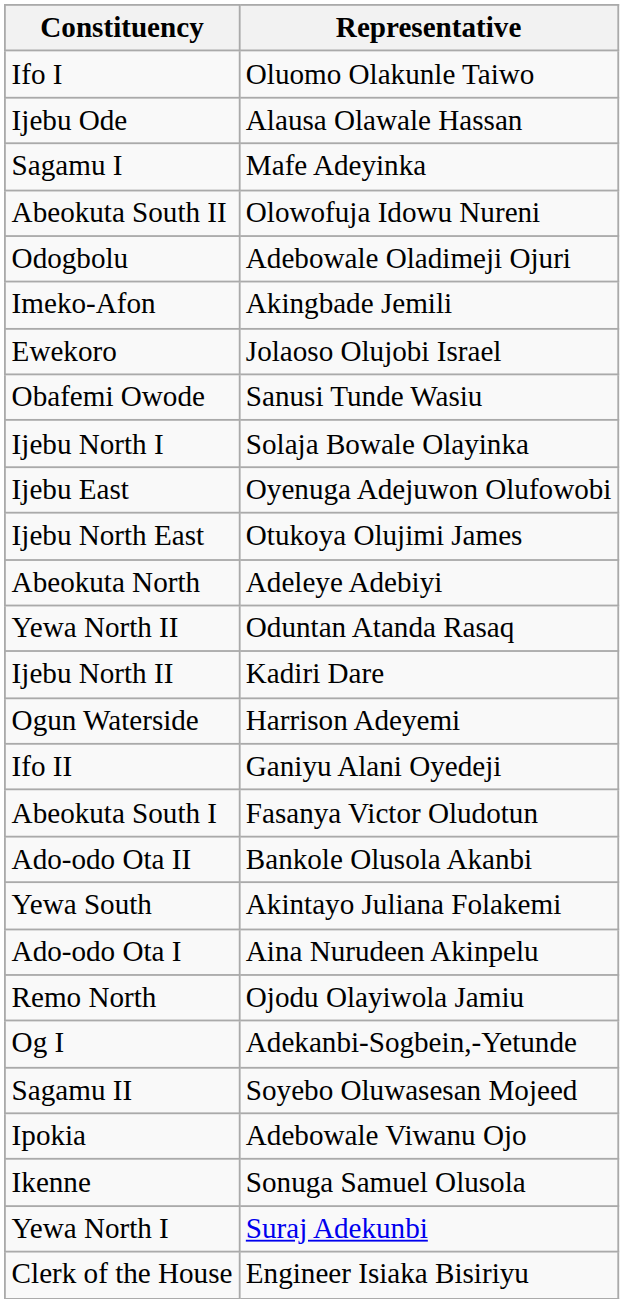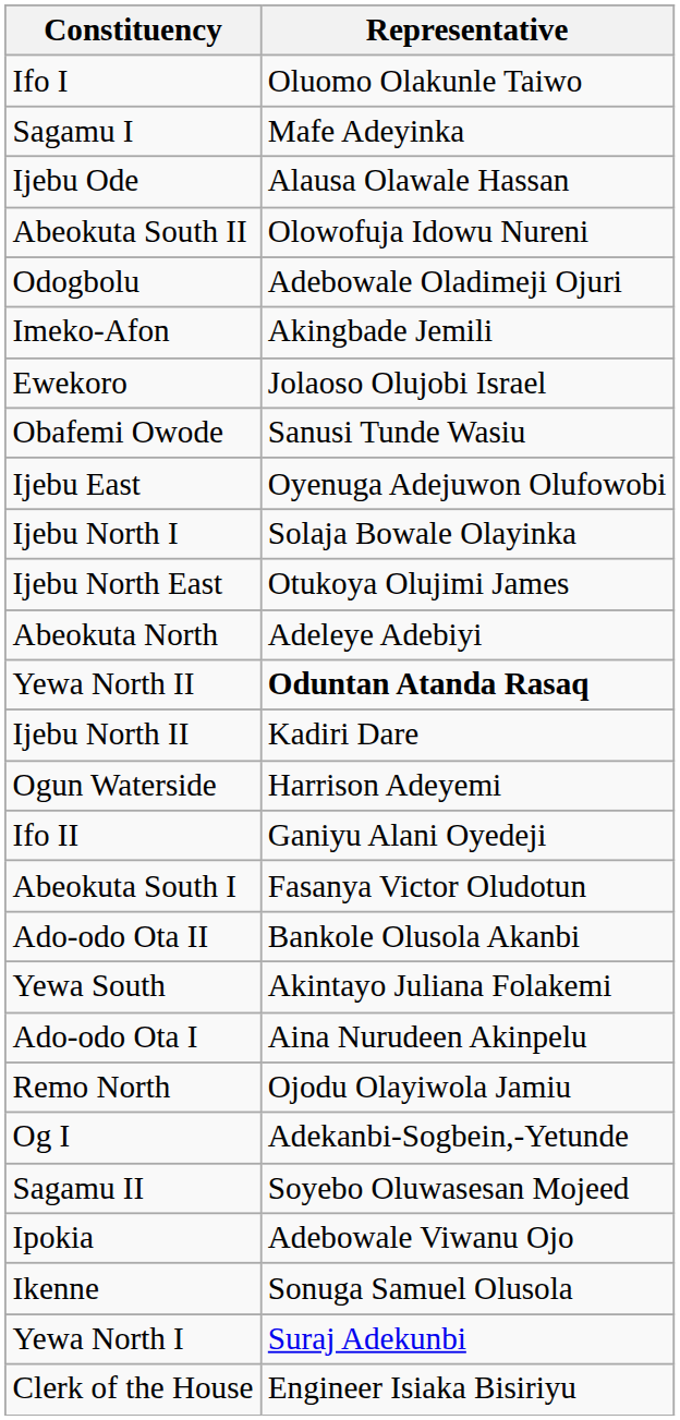rows swapped: Sagamu I <-> Ijebu Ode
rows swapped: Ijebu North I <-> Ijebu East
Yewa North II | Representative: normal -> bold
